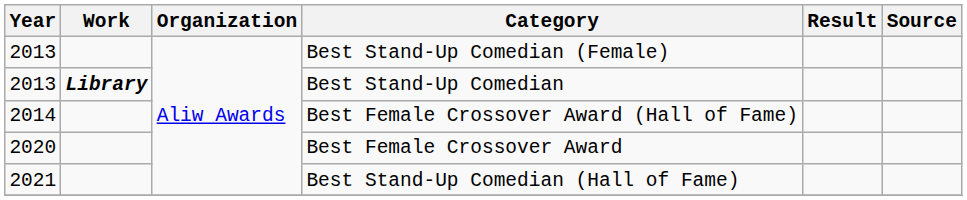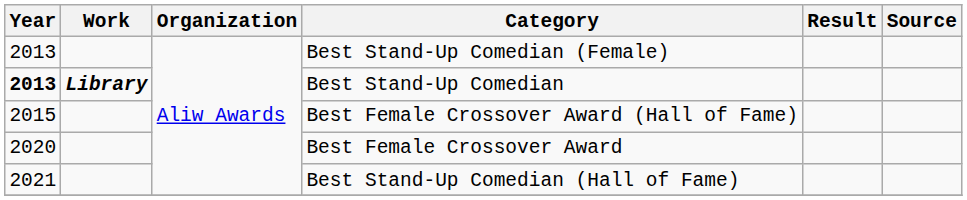Best Stand-Up Comedian | Year: normal -> bold
Best Female Crossover Award (Hall of Fame) | Year: 2014 -> 2015
